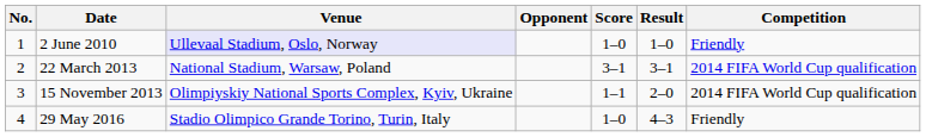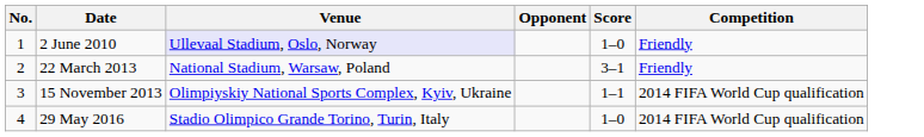- column: Result | 1–0 | 3–1 | 2–0 | 4–3
22 March 2013 | Competition: 2014 FIFA World Cup qualification -> Friendly
29 May 2016 | Competition: Friendly -> 2014 FIFA World Cup qualification
